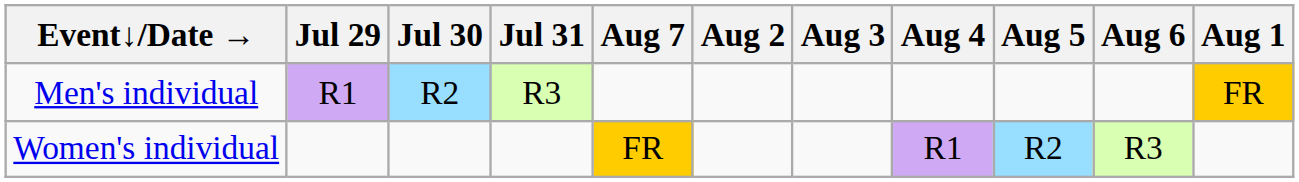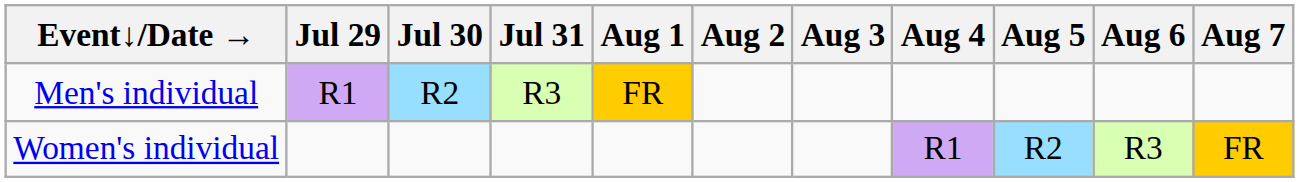columns swapped: Aug 1 <-> Aug 7
